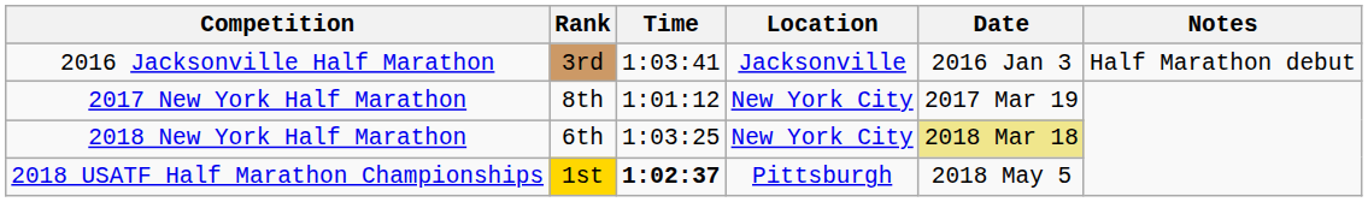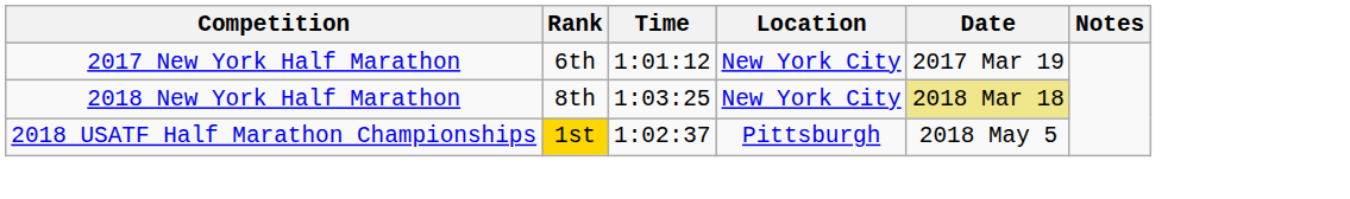- row: 2016 Jacksonville Half Marathon | 3rd | 1:03:41 | Jacksonville | 2016 Jan 3 | Half Marathon debut
2017 New York Half Marathon | Rank: 8th -> 6th
2018 New York Half Marathon | Rank: 6th -> 8th
2018 USATF Half Marathon Championships | Time: bold -> normal
